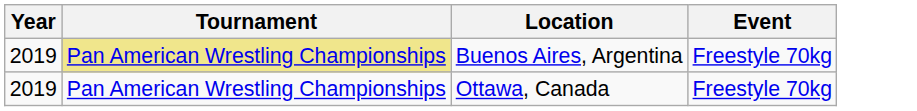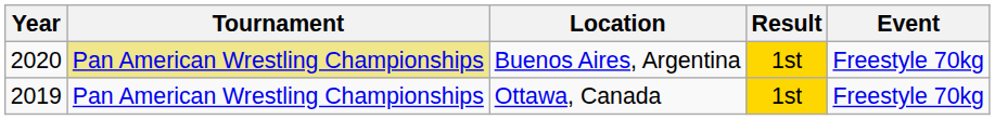+ column: Result | 1st | 1st
Buenos Aires, Argentina | Year: 2019 -> 2020
